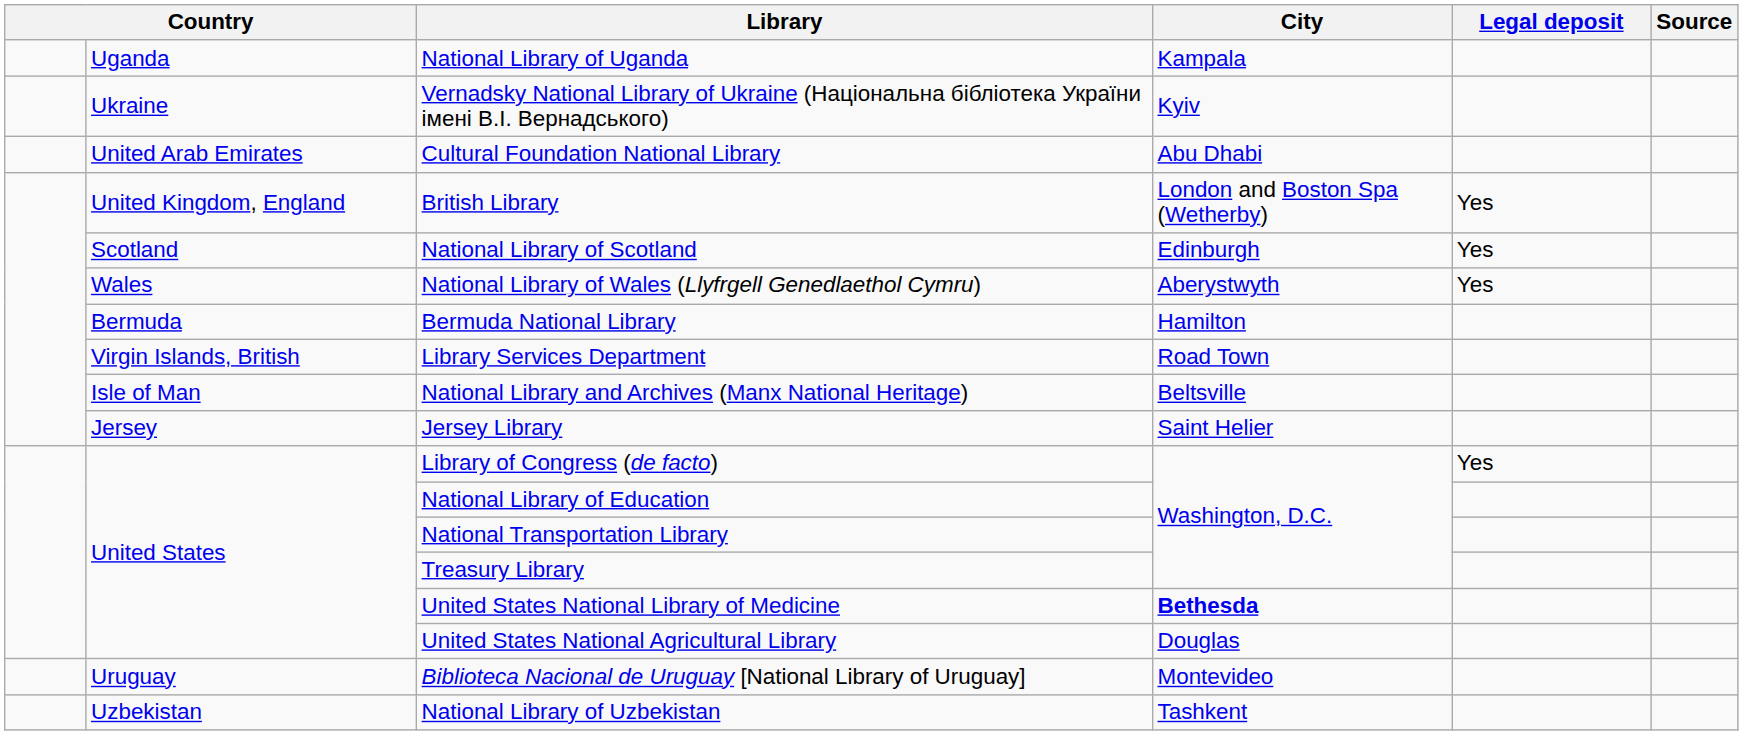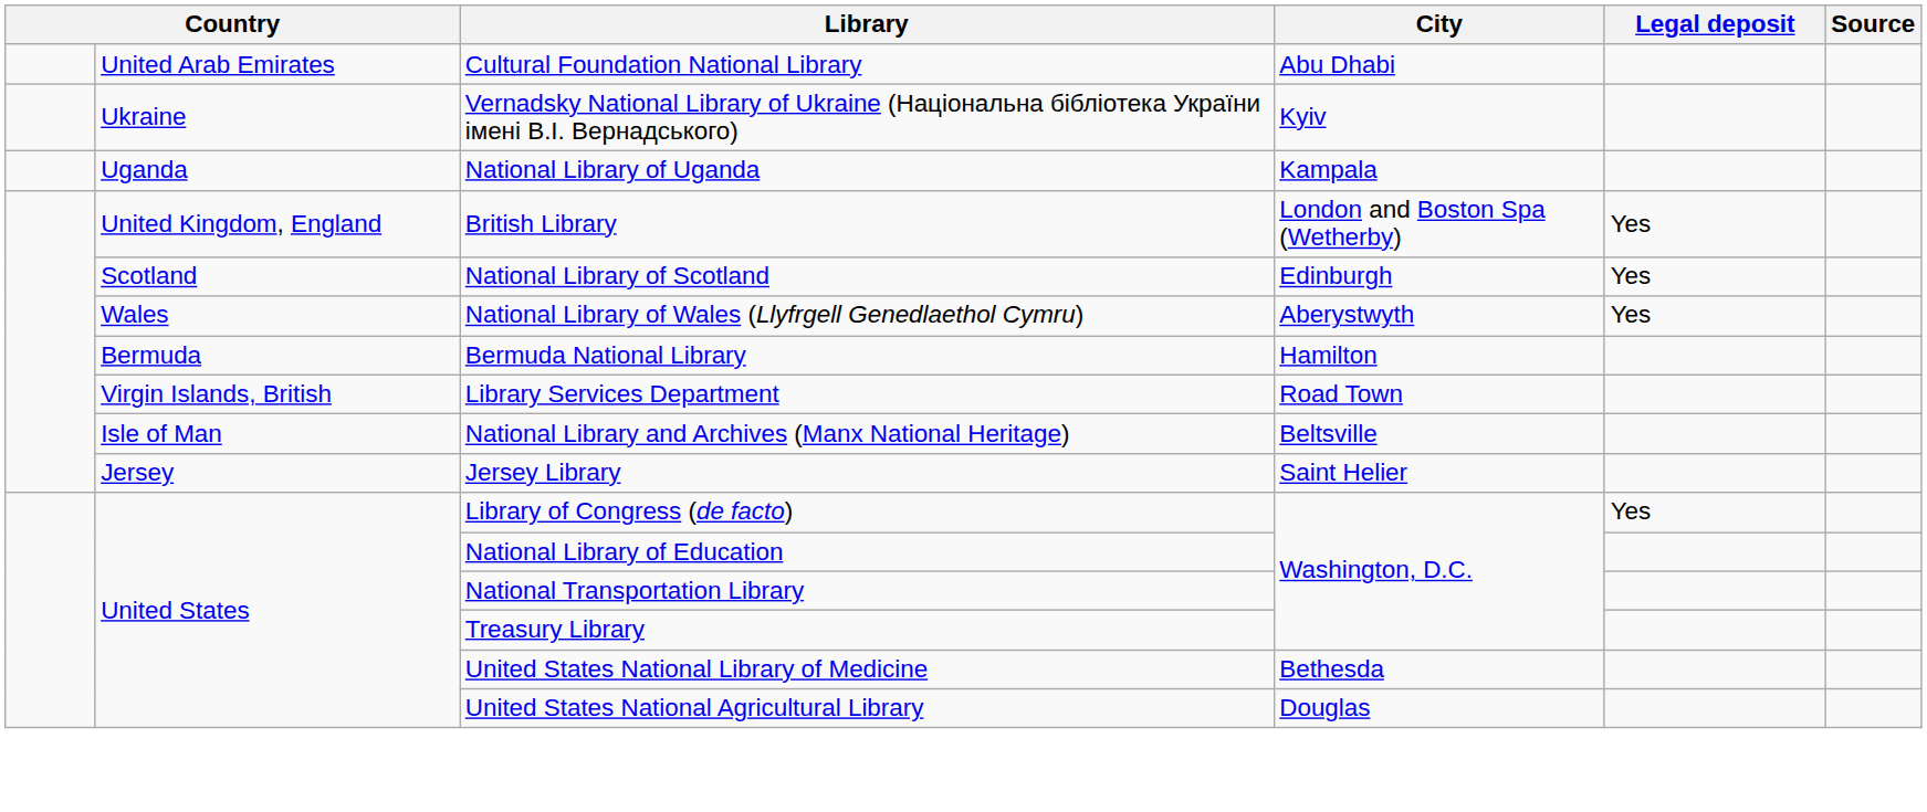rows swapped: National Library of Uganda <-> Cultural Foundation National Library
United States National Library of Medicine | City: bold -> normal
- row: Uruguay | Biblioteca Nacional de Uruguay [National Library of Uruguay] | Montevideo
- row: Uzbekistan | National Library of Uzbekistan | Tashkent
